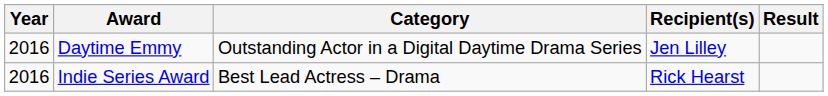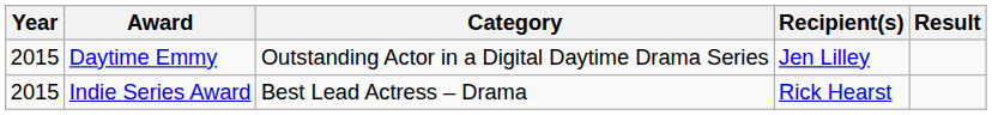Daytime Emmy | Year: 2016 -> 2015
Indie Series Award | Year: 2016 -> 2015
